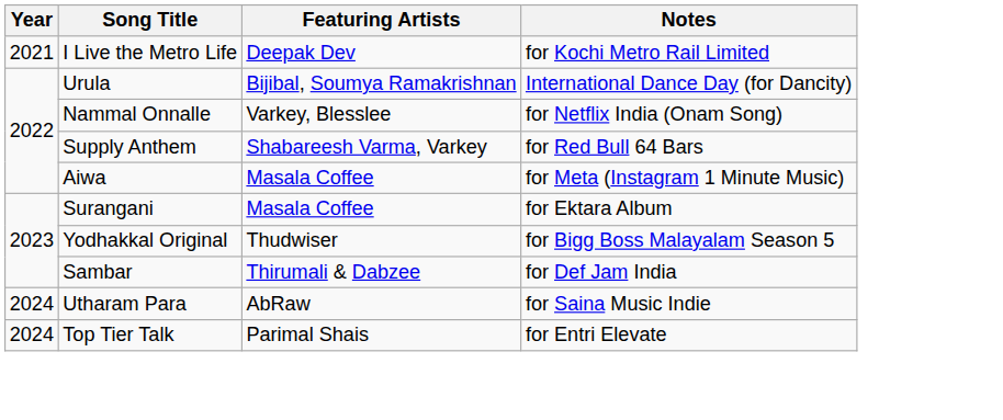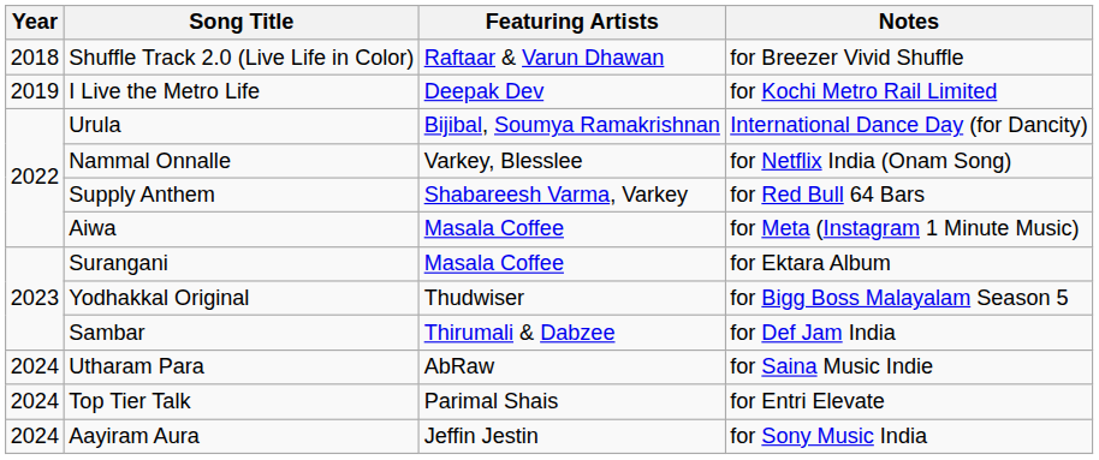+ row: 2018 | Shuffle Track 2.0 (Live Life in Color) | Raftaar & Varun Dhawan | for Breezer Vivid Shuffle
I Live the Metro Life | Year: 2021 -> 2019
+ row: 2024 | Aayiram Aura | Jeffin Jestin | for Sony Music India
